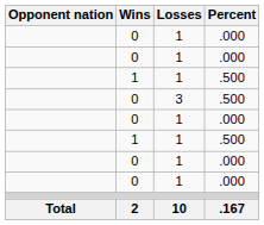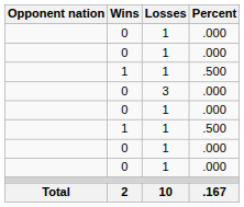0 / 3 | Percent: .500 -> .000
